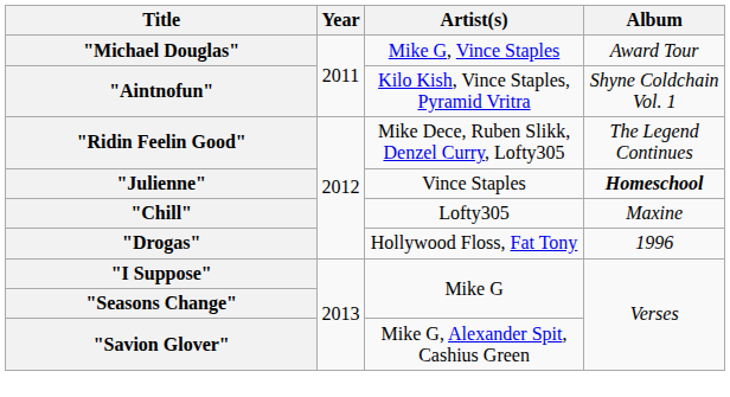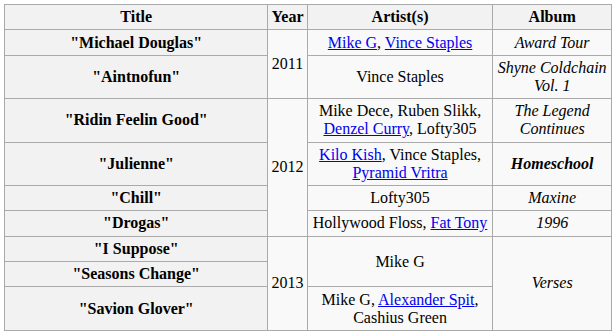"Aintnofun" | Artist(s): Kilo Kish, Vince Staples, Pyramid Vritra -> Vince Staples
"Julienne" | Artist(s): Vince Staples -> Kilo Kish, Vince Staples, Pyramid Vritra
